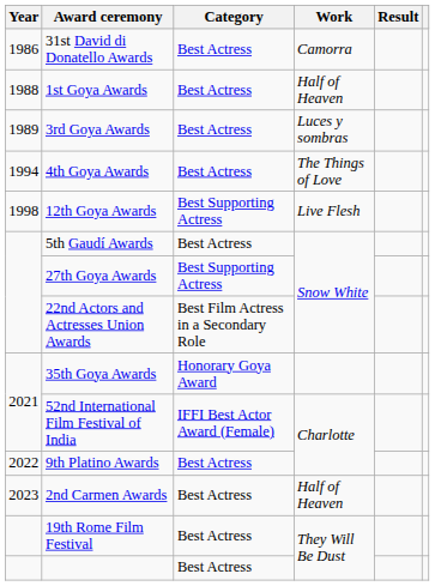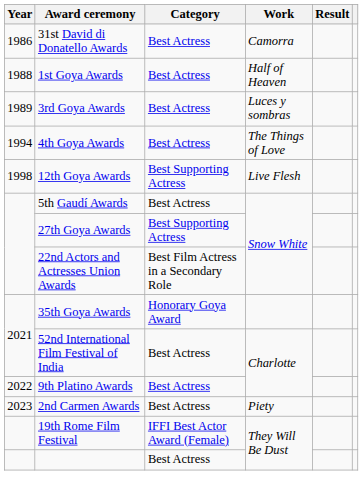52nd International Film Festival of India | Category: IFFI Best Actor Award (Female) -> Best Actress
2nd Carmen Awards | Work: Half of Heaven -> Piety
19th Rome Film Festival | Category: Best Actress -> IFFI Best Actor Award (Female)
